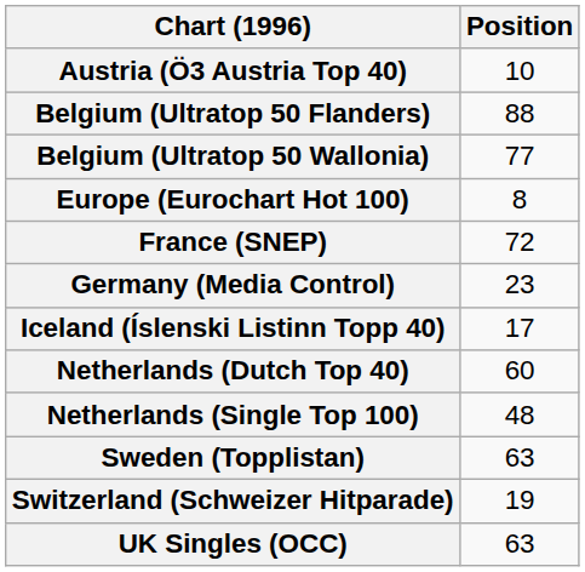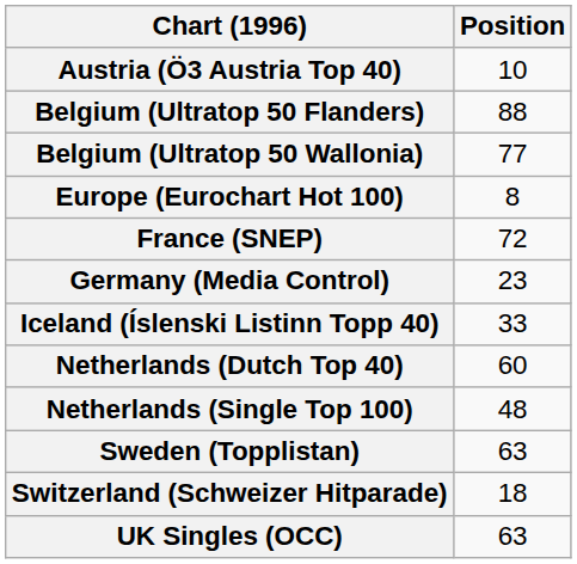Iceland (Íslenski Listinn Topp 40) | Position: 17 -> 33
Switzerland (Schweizer Hitparade) | Position: 19 -> 18
